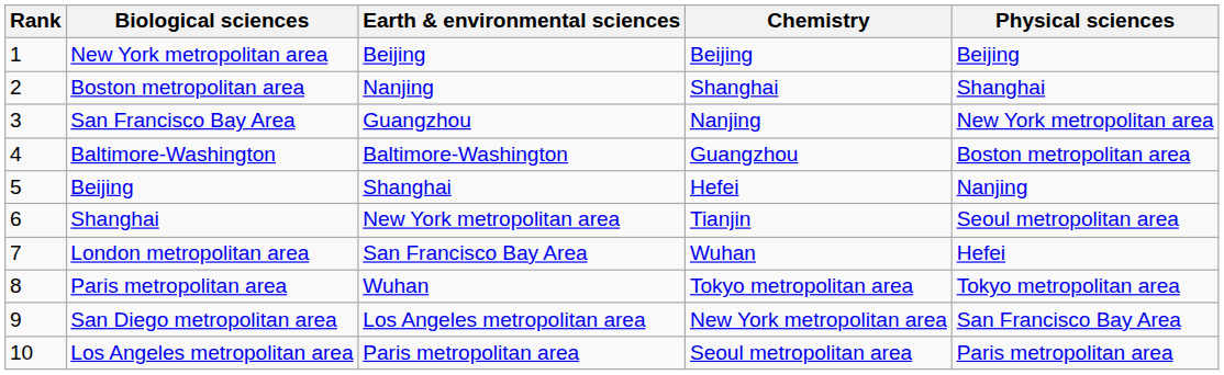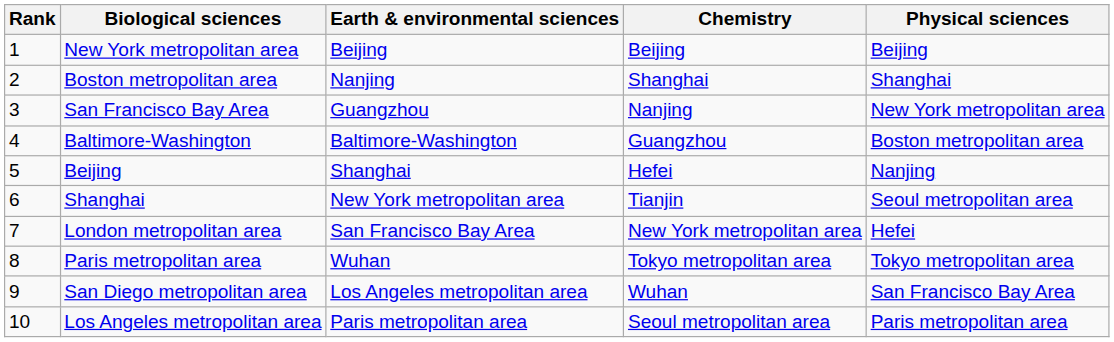London metropolitan area | Chemistry: Wuhan -> New York metropolitan area
San Diego metropolitan area | Chemistry: New York metropolitan area -> Wuhan
